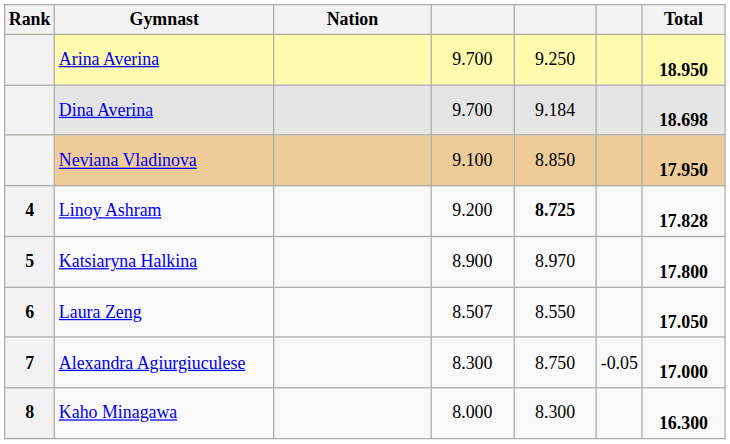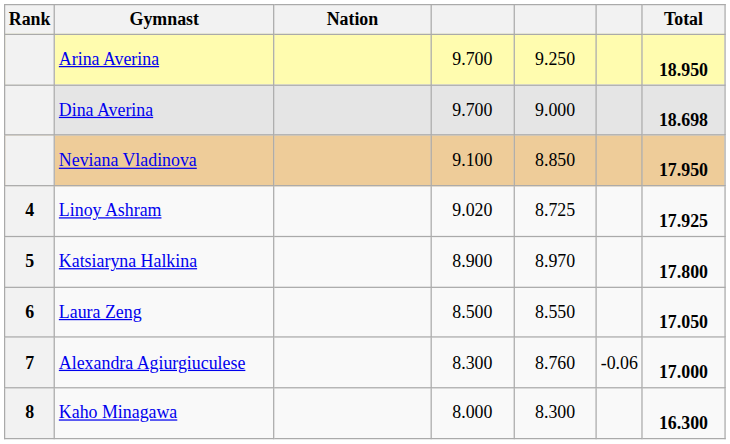Dina Averina | column 5: 9.184 -> 9.000
Linoy Ashram | column 4: 9.200 -> 9.020
Linoy Ashram | column 5: bold -> normal
Linoy Ashram | Total: 17.828 -> 17.925
Laura Zeng | column 4: 8.507 -> 8.500
Alexandra Agiurgiuculese | column 5: 8.750 -> 8.760
Alexandra Agiurgiuculese | column 6: -0.05 -> -0.06
